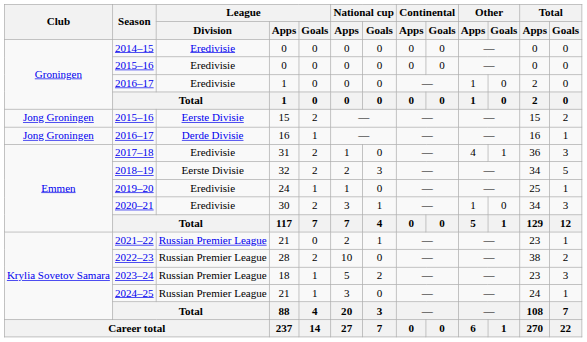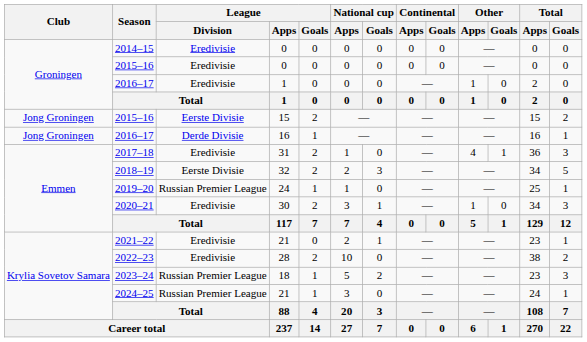2019–20 | League / Division: Eredivisie -> Russian Premier League
2021–22 | League / Division: Russian Premier League -> Eredivisie
2022–23 | League / Division: Russian Premier League -> Eredivisie
